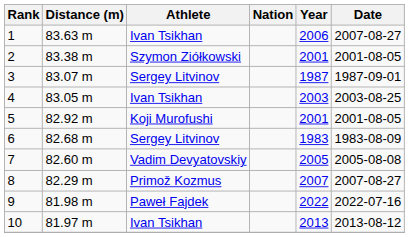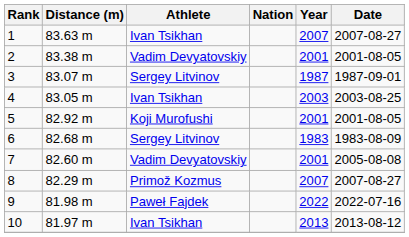1 | Year: 2006 -> 2007
2 | Athlete: Szymon Ziółkowski -> Vadim Devyatovskiy
7 | Year: 2005 -> 2001
